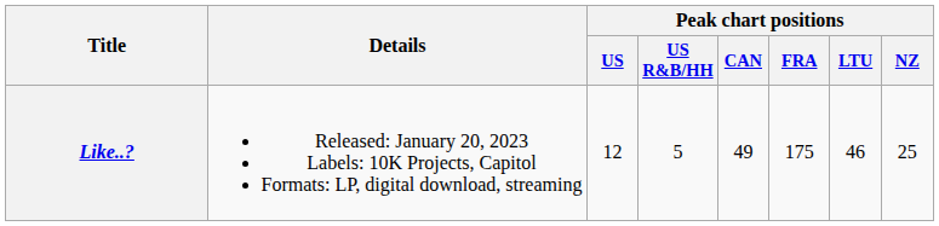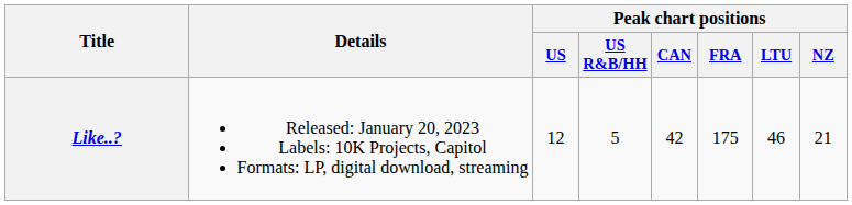Like..? | Peak chart positions / CAN: 49 -> 42
Like..? | Peak chart positions / NZ: 25 -> 21
